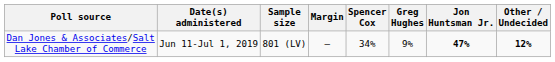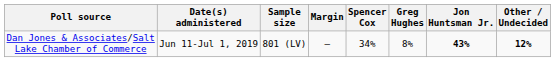Dan Jones & Associates/Salt Lake Chamber of Commerce | Greg Hughes: 9% -> 8%
Dan Jones & Associates/Salt Lake Chamber of Commerce | Jon Huntsman Jr.: 47% -> 43%
